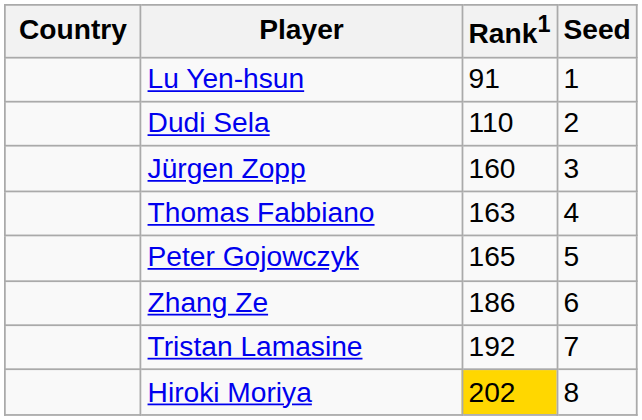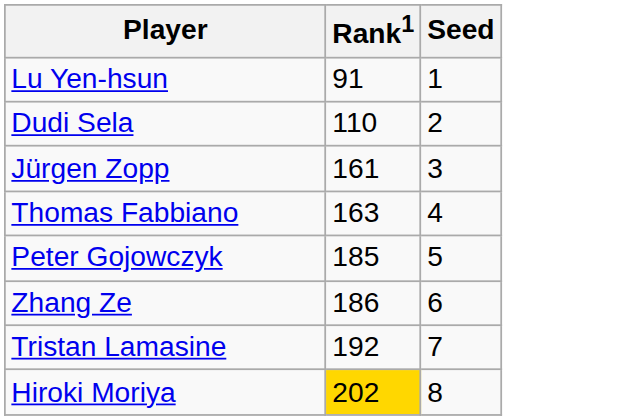- column: Country
Jürgen Zopp | Rank1: 160 -> 161
Peter Gojowczyk | Rank1: 165 -> 185
